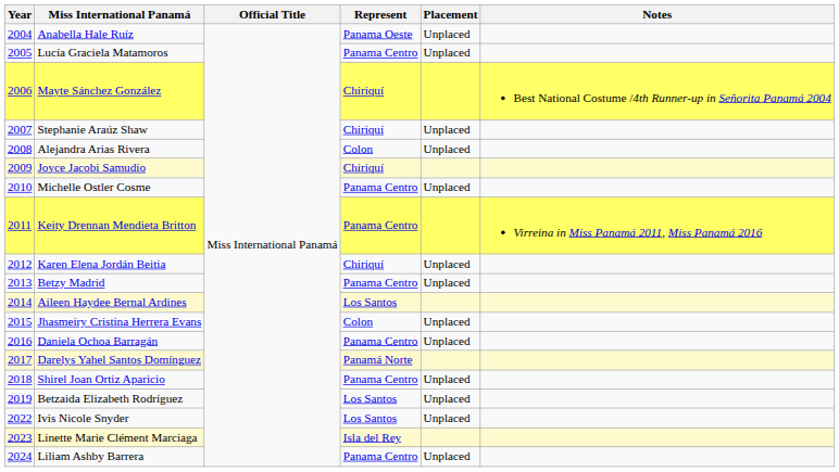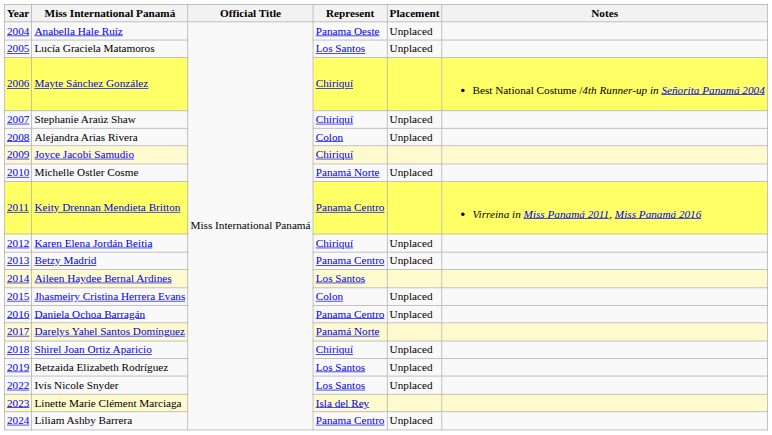Lucía Graciela Matamoros | Represent: Panama Centro -> Los Santos
Michelle Ostler Cosme | Represent: Panama Centro -> Panamá Norte
Shirel Joan Ortiz Aparicio | Represent: Panama Centro -> Chiriquí
